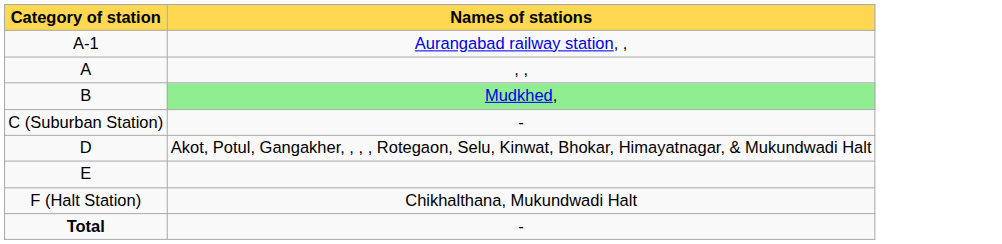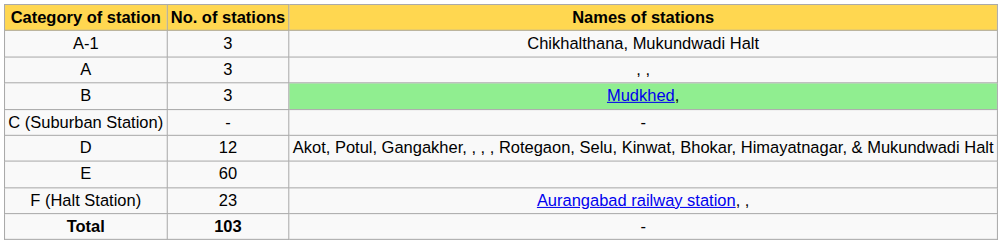+ column: No. of stations | 3 | 3 | 3 | - | 12 | 60 | 23 | 103
A-1 | Names of stations: Aurangabad railway station, , -> Chikhalthana, Mukundwadi Halt
F (Halt Station) | Names of stations: Chikhalthana, Mukundwadi Halt -> Aurangabad railway station, ,
